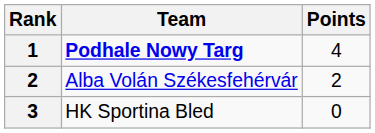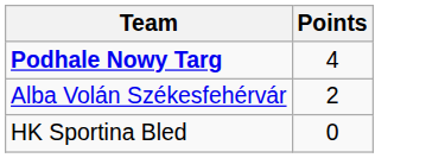- column: Rank | 1 | 2 | 3
